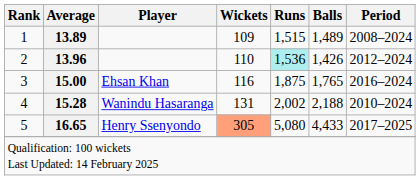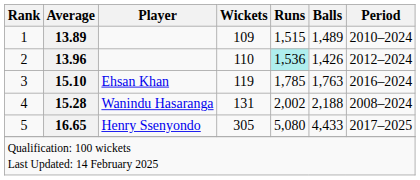1 | Period: 2008–2024 -> 2010–2024
3 | Average: 15.00 -> 15.10
3 | Wickets: 116 -> 119
3 | Runs: 1,875 -> 1,785
3 | Balls: 1,765 -> 1,763
4 | Period: 2010–2024 -> 2008–2024
5 | Wickets: lightsalmon background -> no background
